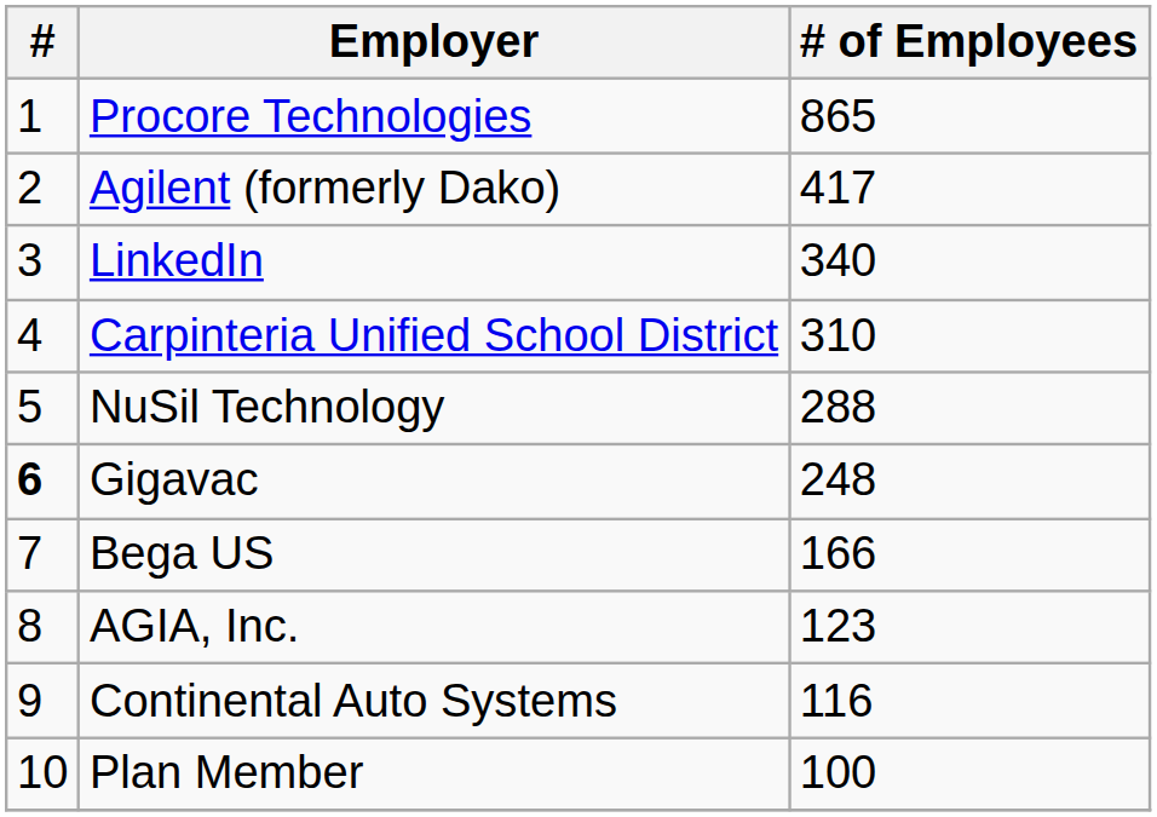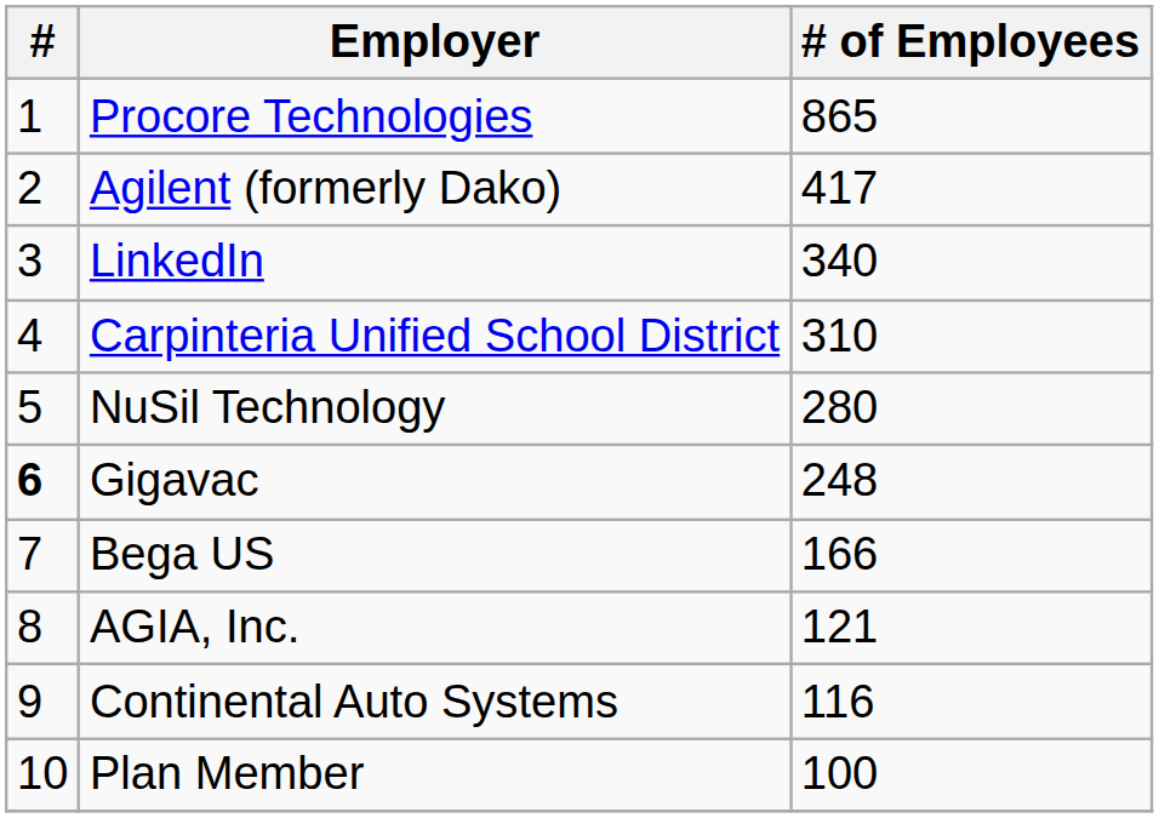NuSil Technology | # of Employees: 288 -> 280
AGIA, Inc. | # of Employees: 123 -> 121
